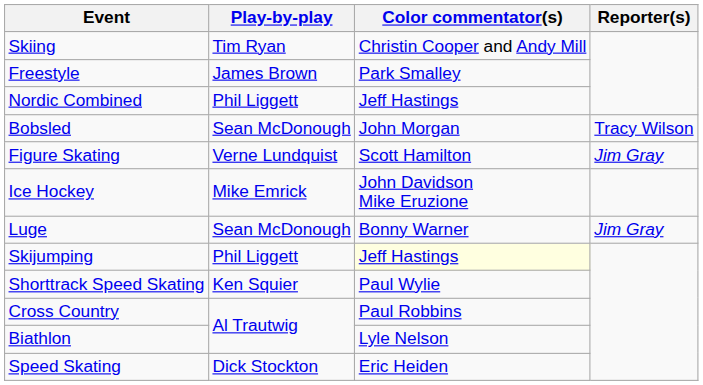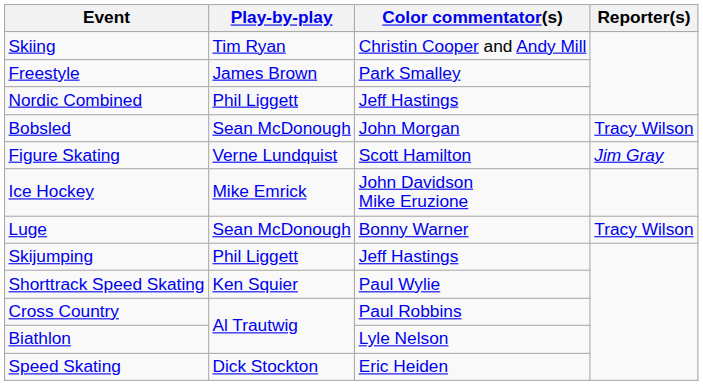Luge | Reporter(s): Jim Gray -> Tracy Wilson
Skijumping | Color commentator(s): lightyellow background -> no background
